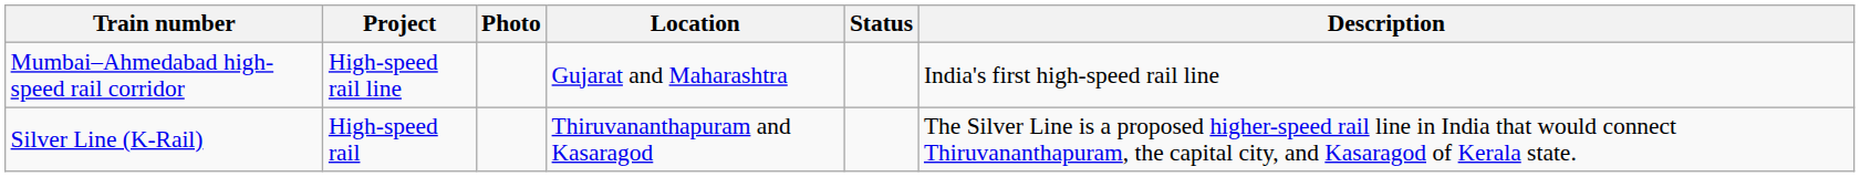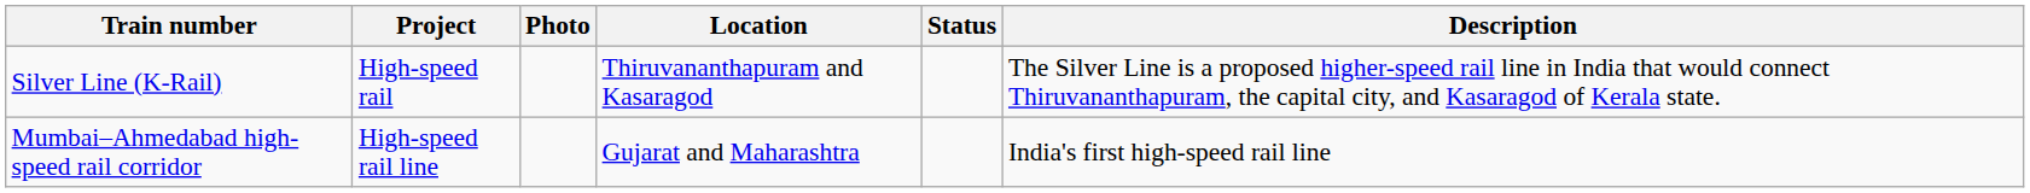rows swapped: Mumbai–Ahmedabad high-speed rail corridor <-> Silver Line (K-Rail)
